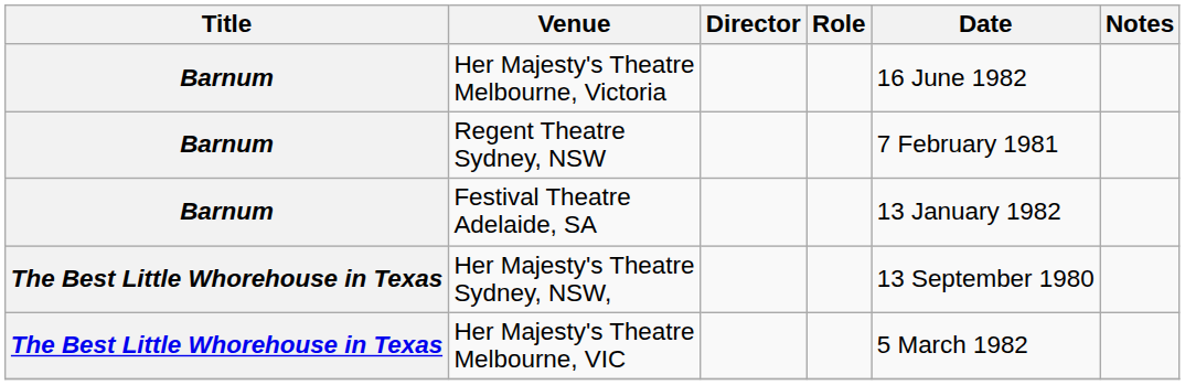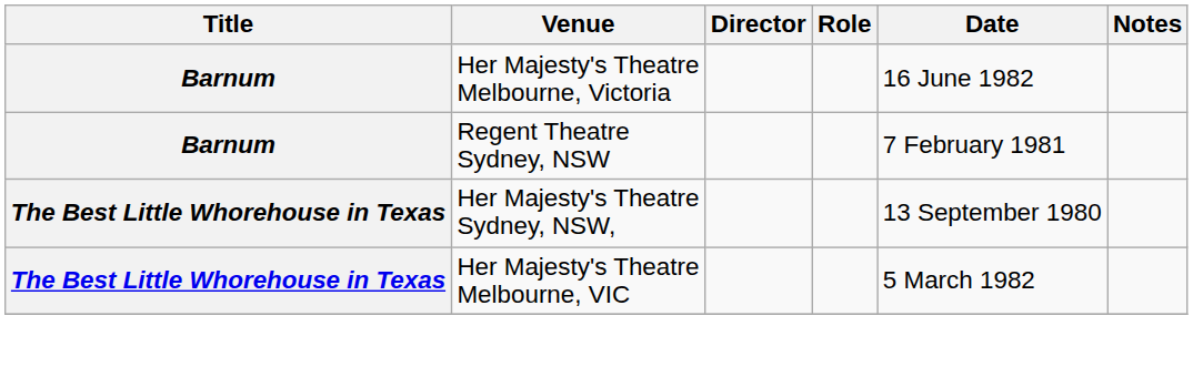- row: Barnum | Festival Theatre Adelaide, SA | 13 January 1982
